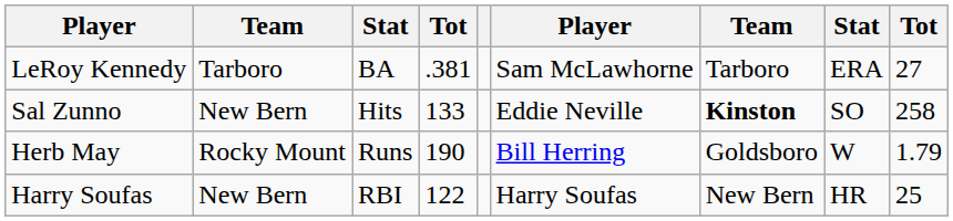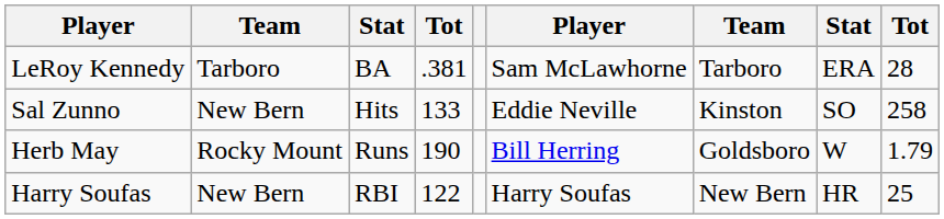LeRoy Kennedy | column 9: 27 -> 28
Sal Zunno | column 7: bold -> normal
